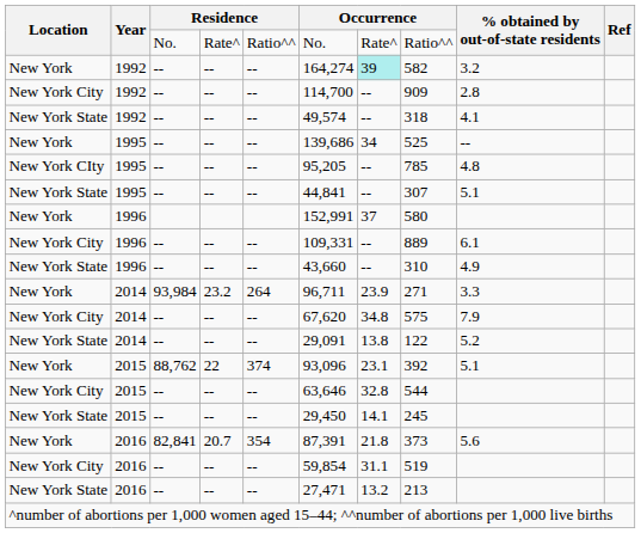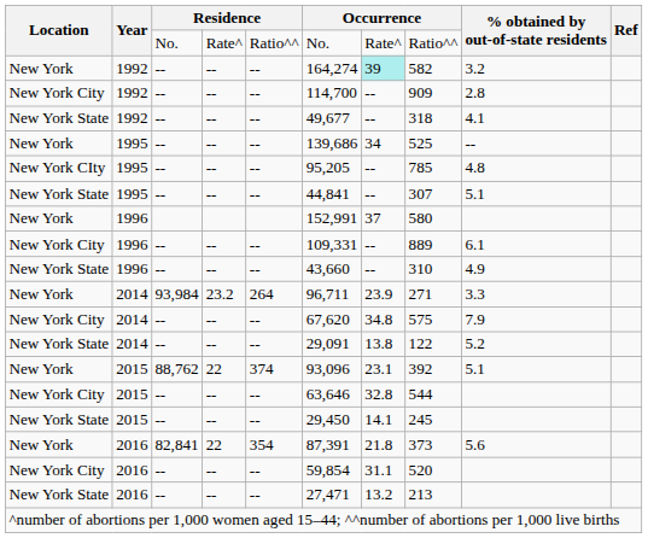New York State / 1992 | column 6: 49,574 -> 49,677
New York / 2016 | column 4: 20.7 -> 22
New York City / 2016 | column 8: 519 -> 520
